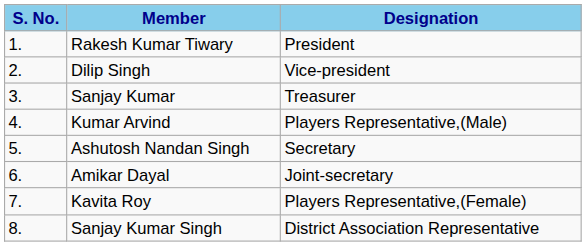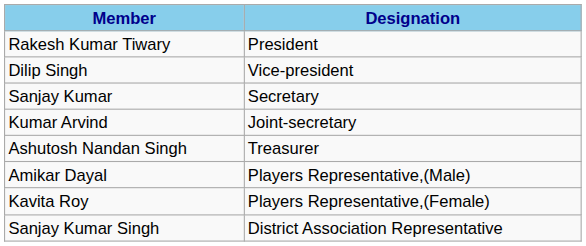- column: S. No. | 1. | 2. | 3. | 4. | 5. | 6. | 7. | 8.
Sanjay Kumar | Designation: Treasurer -> Secretary
Kumar Arvind | Designation: Players Representative,(Male) -> Joint-secretary
Ashutosh Nandan Singh | Designation: Secretary -> Treasurer
Amikar Dayal | Designation: Joint-secretary -> Players Representative,(Male)
